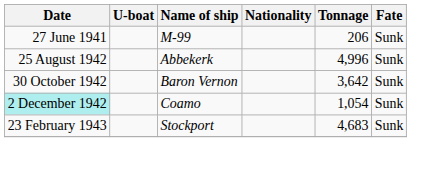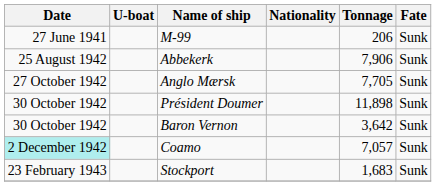Abbekerk | Tonnage: 4,996 -> 7,906
+ row: 27 October 1942 | Anglo Mærsk | 7,705 | Sunk
+ row: 30 October 1942 | Président Doumer | 11,898 | Sunk
Coamo | Tonnage: 1,054 -> 7,057
Stockport | Tonnage: 4,683 -> 1,683
